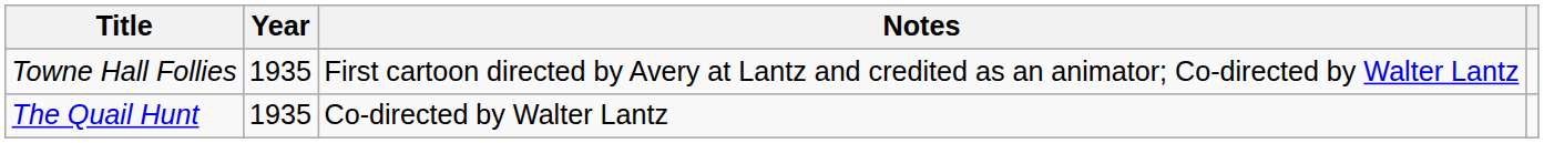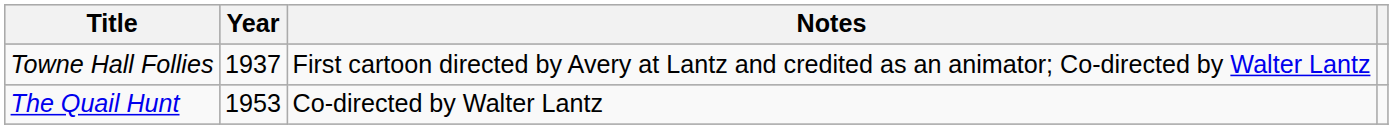Towne Hall Follies | Year: 1935 -> 1937
The Quail Hunt | Year: 1935 -> 1953
